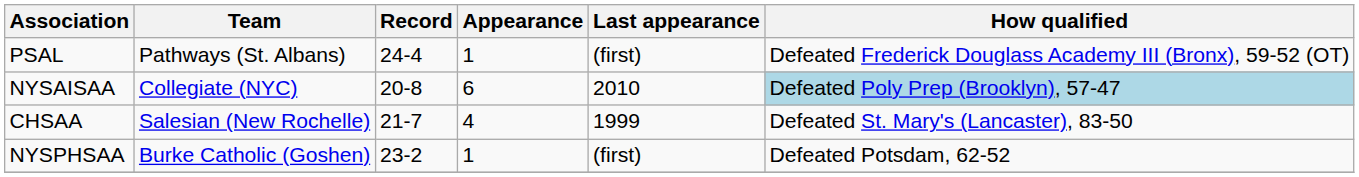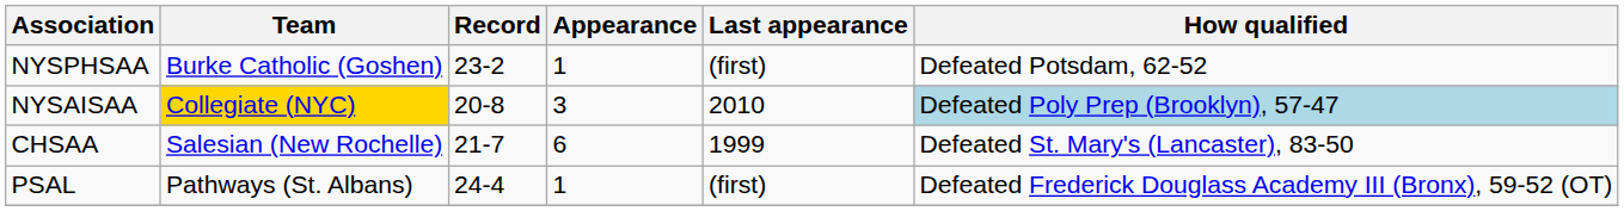rows swapped: NYSPHSAA <-> PSAL
NYSAISAA | Team: no background -> gold background
NYSAISAA | Appearance: 6 -> 3
CHSAA | Appearance: 4 -> 6
